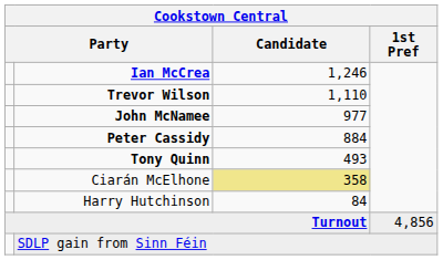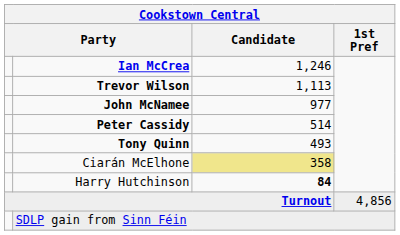Trevor Wilson | Candidate: 1,110 -> 1,113
Peter Cassidy | Candidate: 884 -> 514
Harry Hutchinson | Candidate: normal -> bold
